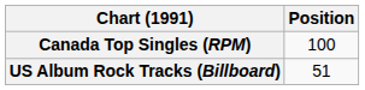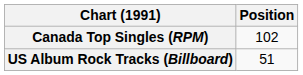Canada Top Singles (RPM) | Position: 100 -> 102
